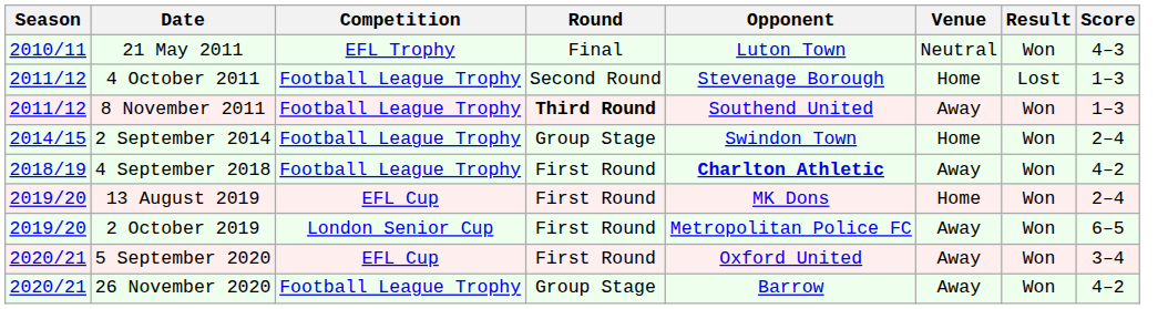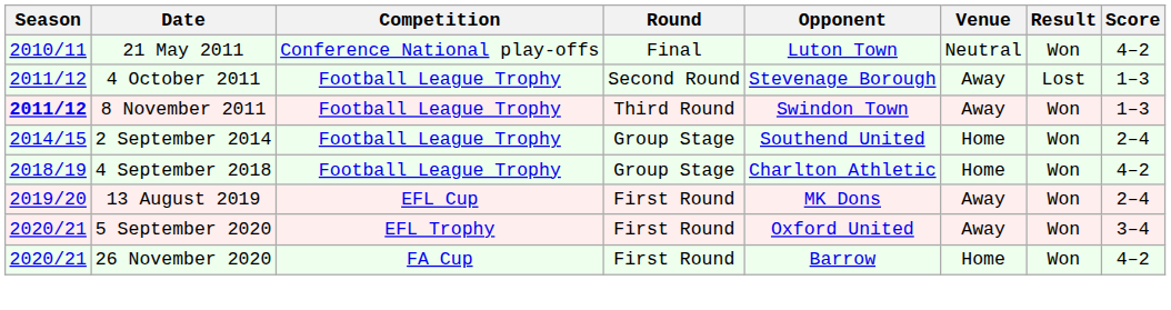21 May 2011 | Competition: EFL Trophy -> Conference National play-offs
21 May 2011 | Score: 4–3 -> 4–2
4 October 2011 | Venue: Home -> Away
8 November 2011 | Season: normal -> bold
8 November 2011 | Round: bold -> normal
8 November 2011 | Opponent: Southend United -> Swindon Town
2 September 2014 | Opponent: Swindon Town -> Southend United
4 September 2018 | Round: First Round -> Group Stage
4 September 2018 | Opponent: bold -> normal
4 September 2018 | Venue: Away -> Home
13 August 2019 | Venue: Home -> Away
- row: 2019/20 | 2 October 2019 | London Senior Cup | First Round | Metropolitan Police FC | Away | Won | 6–5
5 September 2020 | Competition: EFL Cup -> EFL Trophy
26 November 2020 | Competition: Football League Trophy -> FA Cup
26 November 2020 | Round: Group Stage -> First Round
26 November 2020 | Venue: Away -> Home
